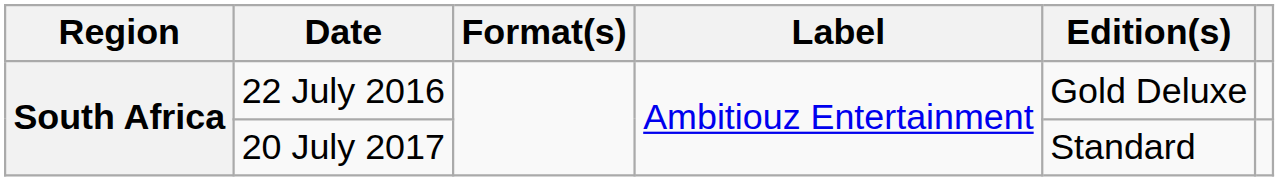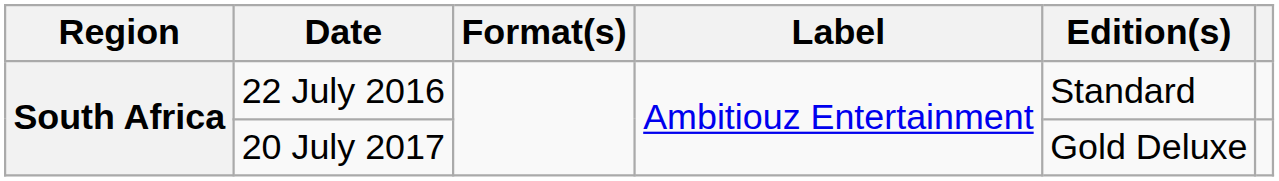22 July 2016 | Edition(s): Gold Deluxe -> Standard
20 July 2017 | Edition(s): Standard -> Gold Deluxe
